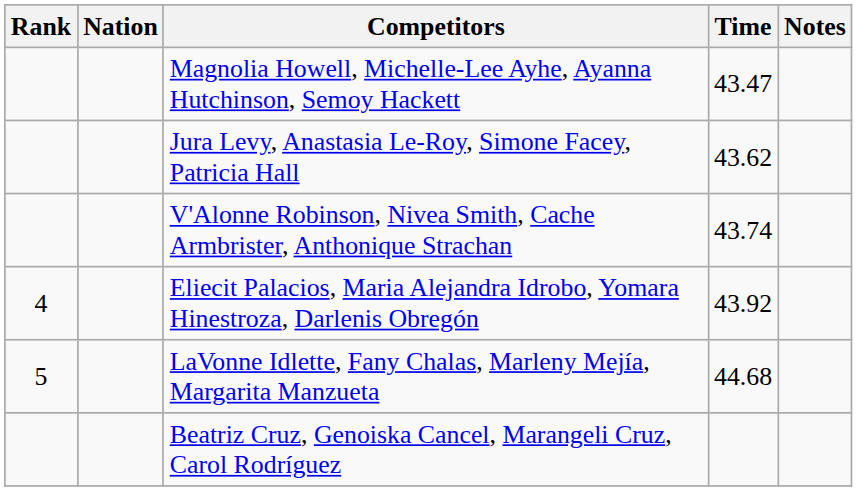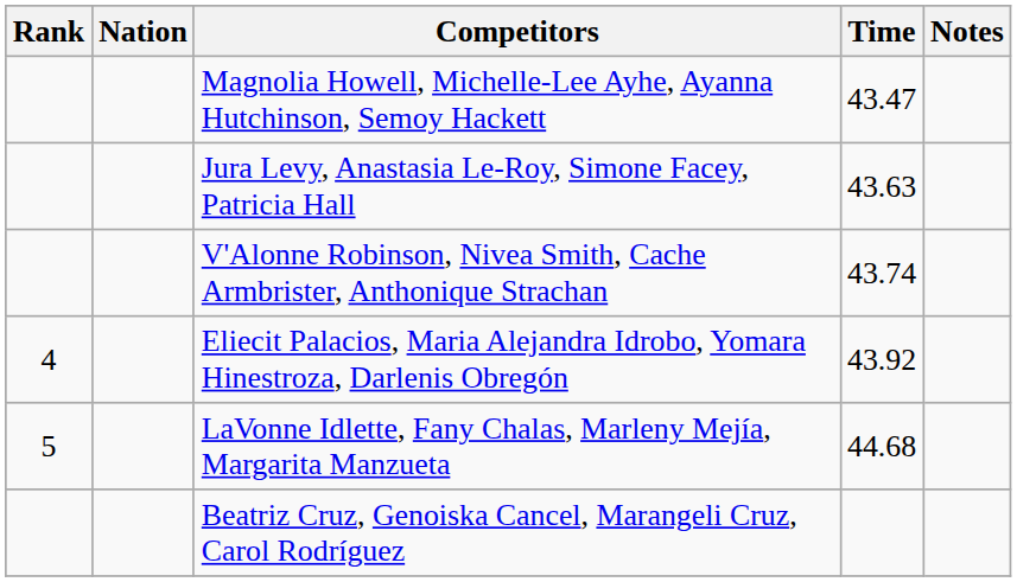Jura Levy, Anastasia Le-Roy, Simone Facey, Patricia Hall | Time: 43.62 -> 43.63
